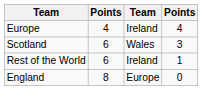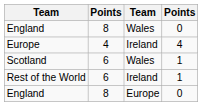+ row: England | 8 | Wales | 0
Scotland | column 4: 3 -> 1
